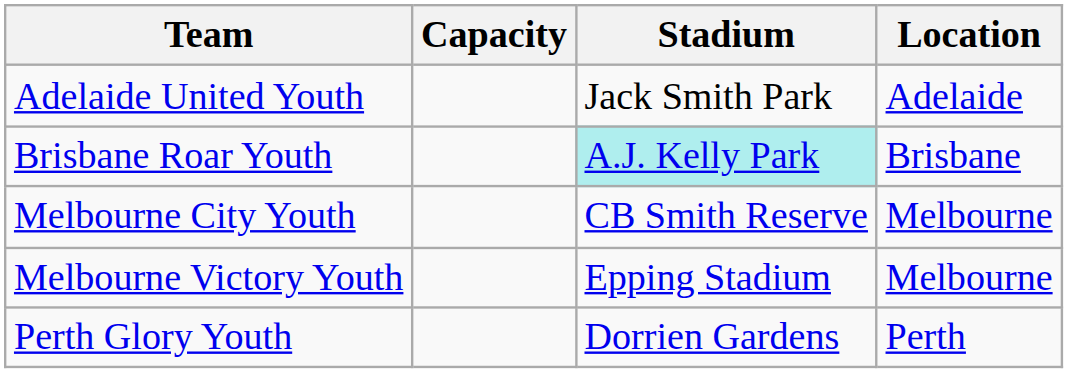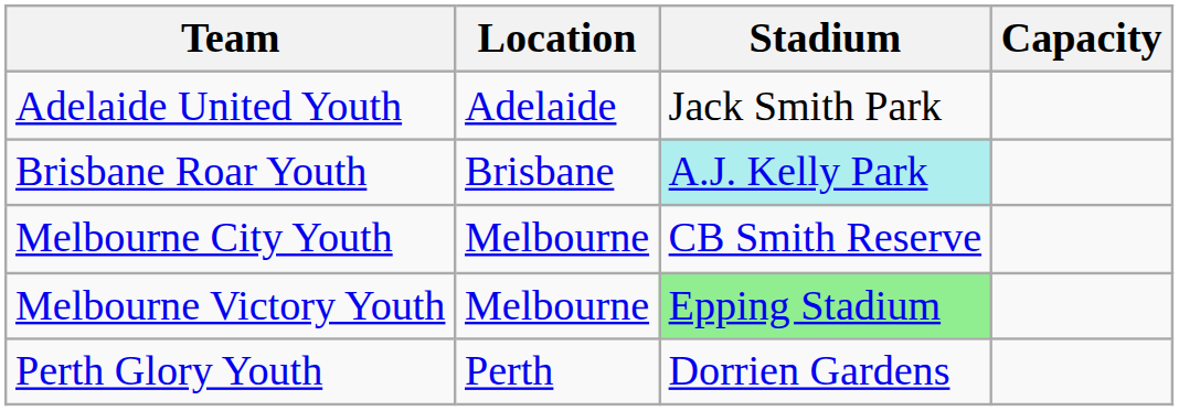columns swapped: Location <-> Capacity
Melbourne Victory Youth | Stadium: no background -> lightgreen background
